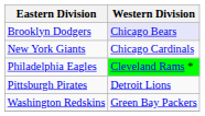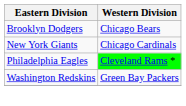Brooklyn Dodgers | Western Division: lavender background -> no background
- row: Pittsburgh Pirates | Detroit Lions
